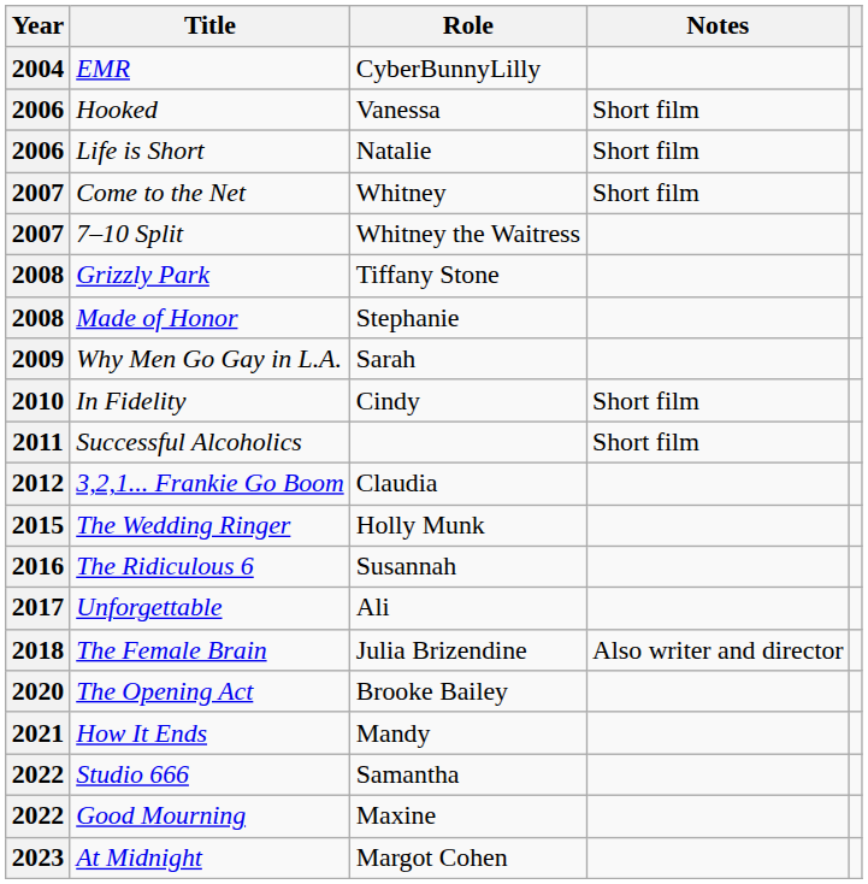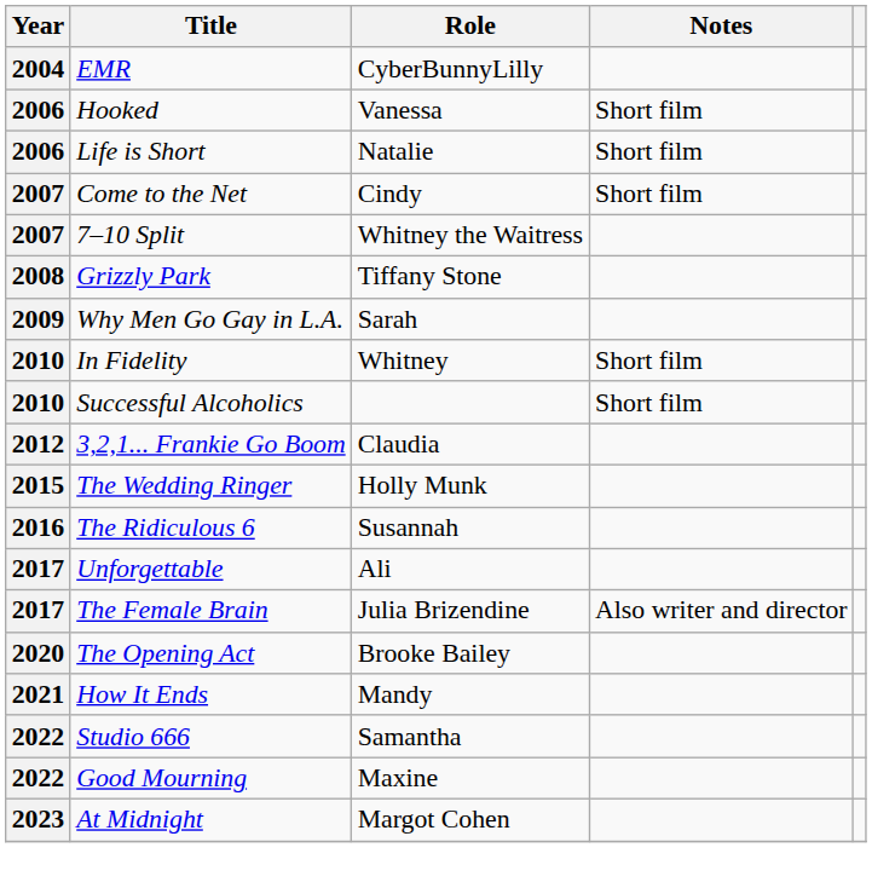Come to the Net | Role: Whitney -> Cindy
- row: 2008 | Made of Honor | Stephanie
In Fidelity | Role: Cindy -> Whitney
Successful Alcoholics | Year: 2011 -> 2010
The Female Brain | Year: 2018 -> 2017
